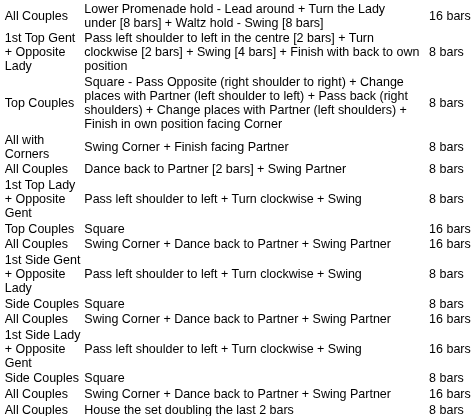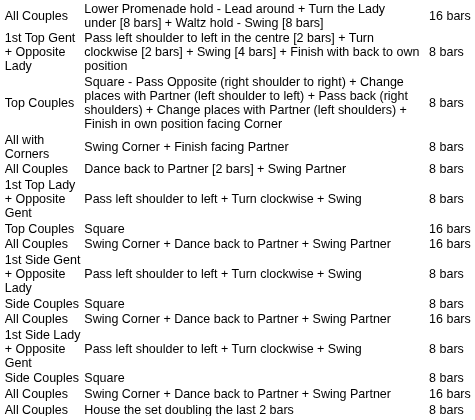1st Side Lady + Opposite Gent | column 3: 16 bars -> 8 bars
